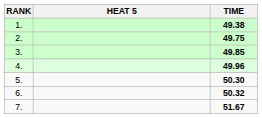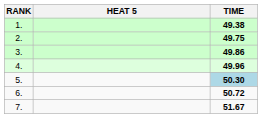3. | TIME: 49.85 -> 49.86
5. | TIME: no background -> lightblue background
6. | TIME: 50.32 -> 50.72
